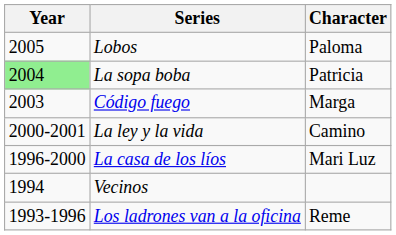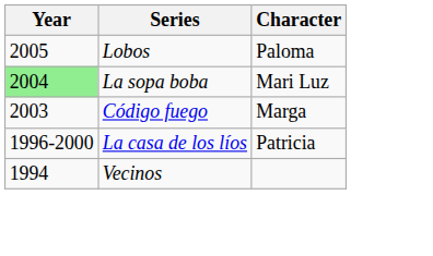La sopa boba | Character: Patricia -> Mari Luz
- row: 2000-2001 | La ley y la vida | Camino
La casa de los líos | Character: Mari Luz -> Patricia
- row: 1993-1996 | Los ladrones van a la oficina | Reme
